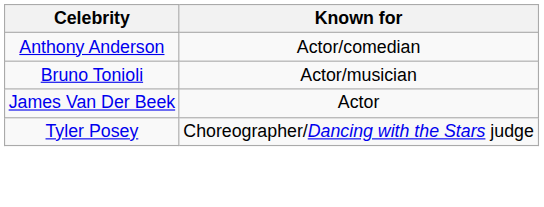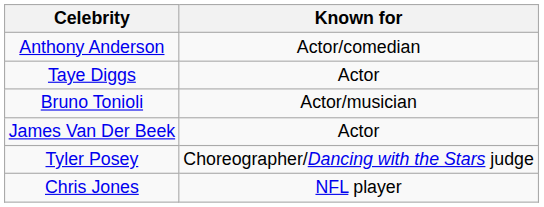+ row: Taye Diggs | Actor
+ row: Chris Jones | NFL player
